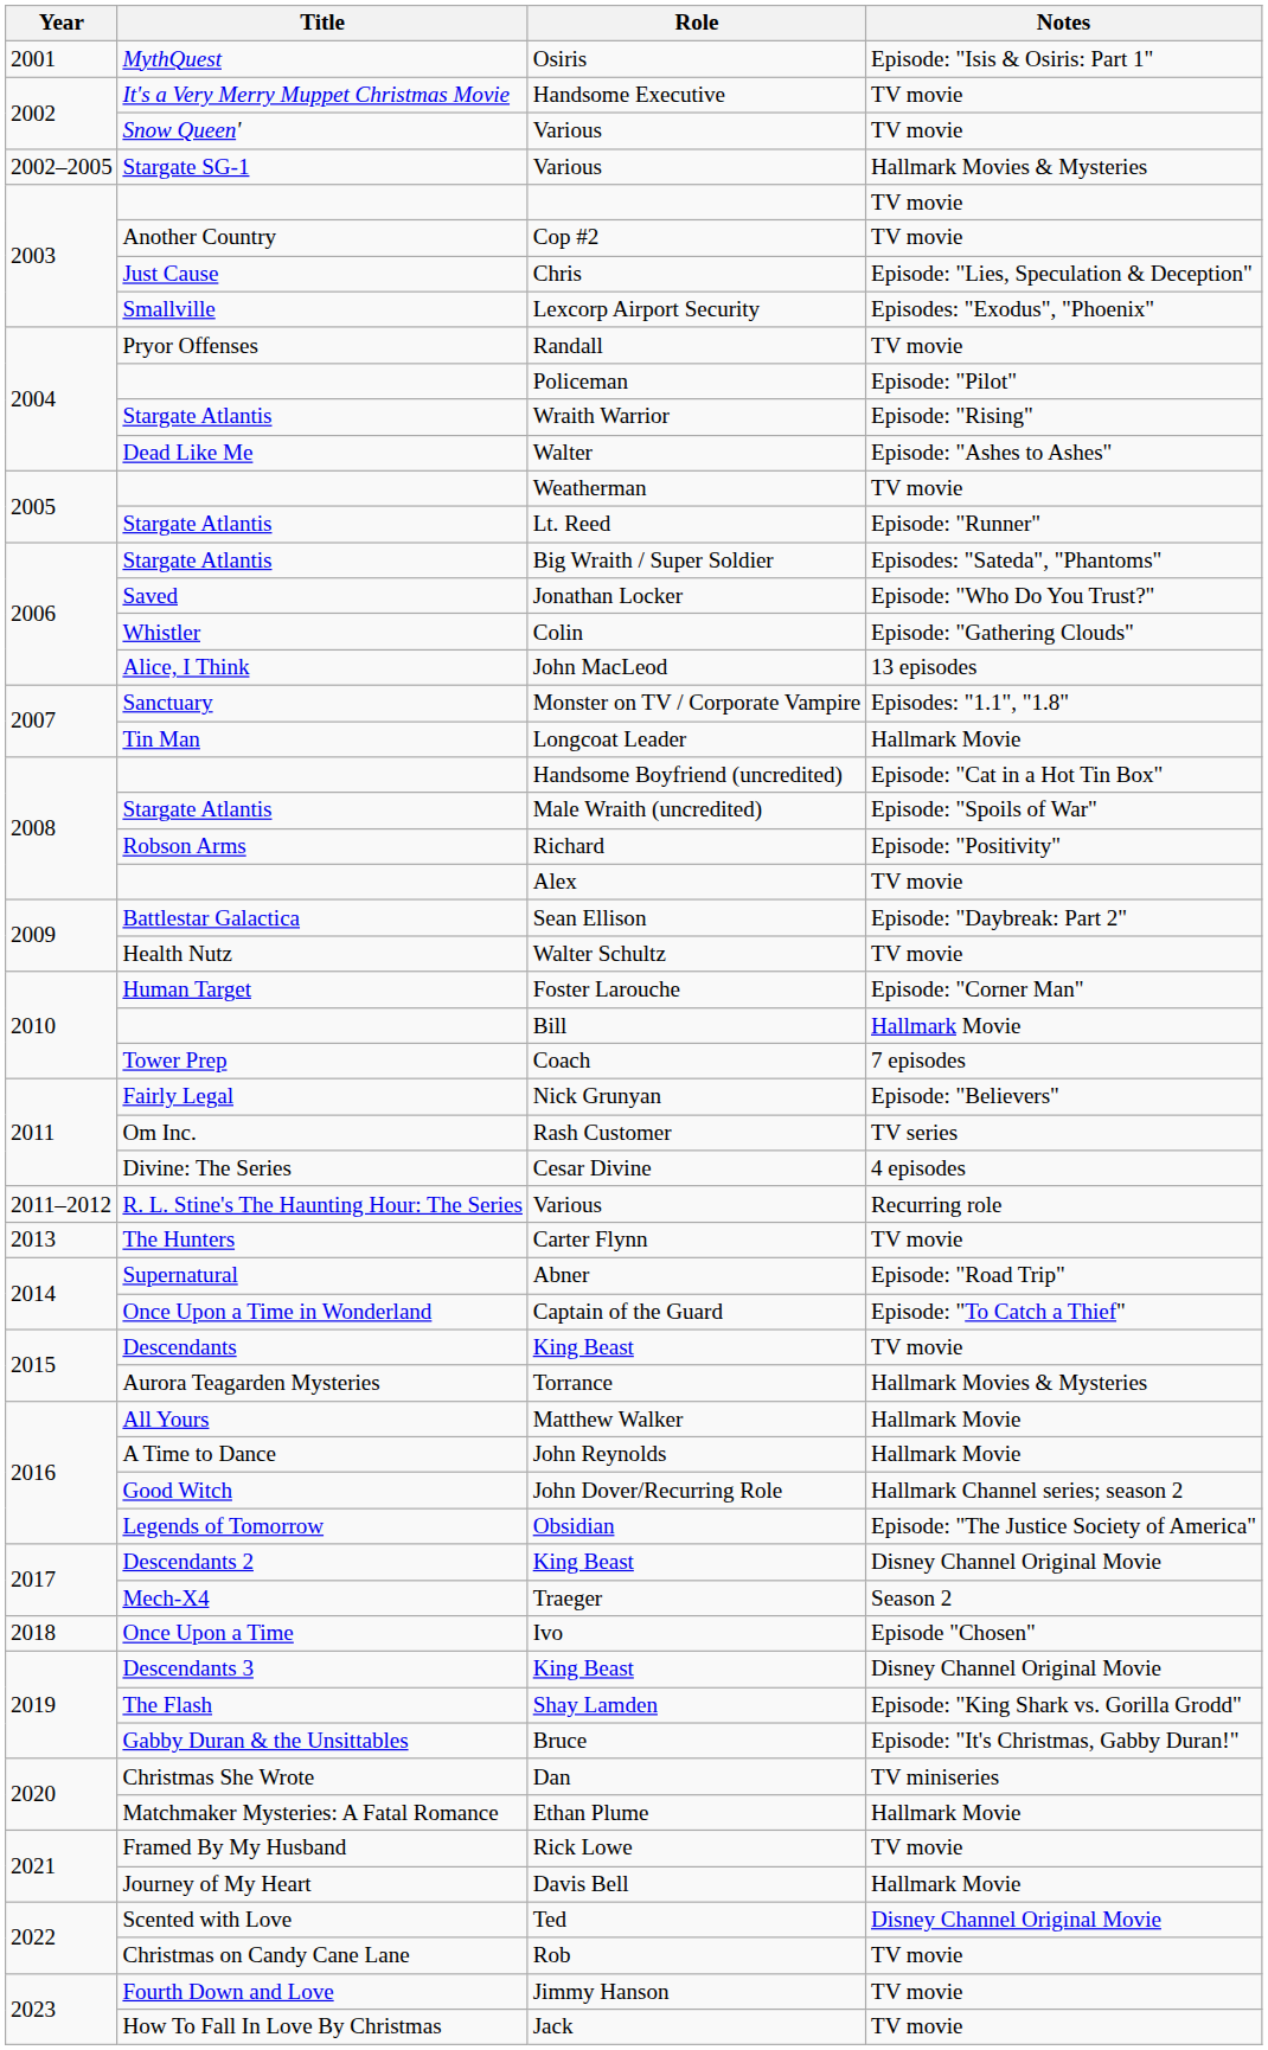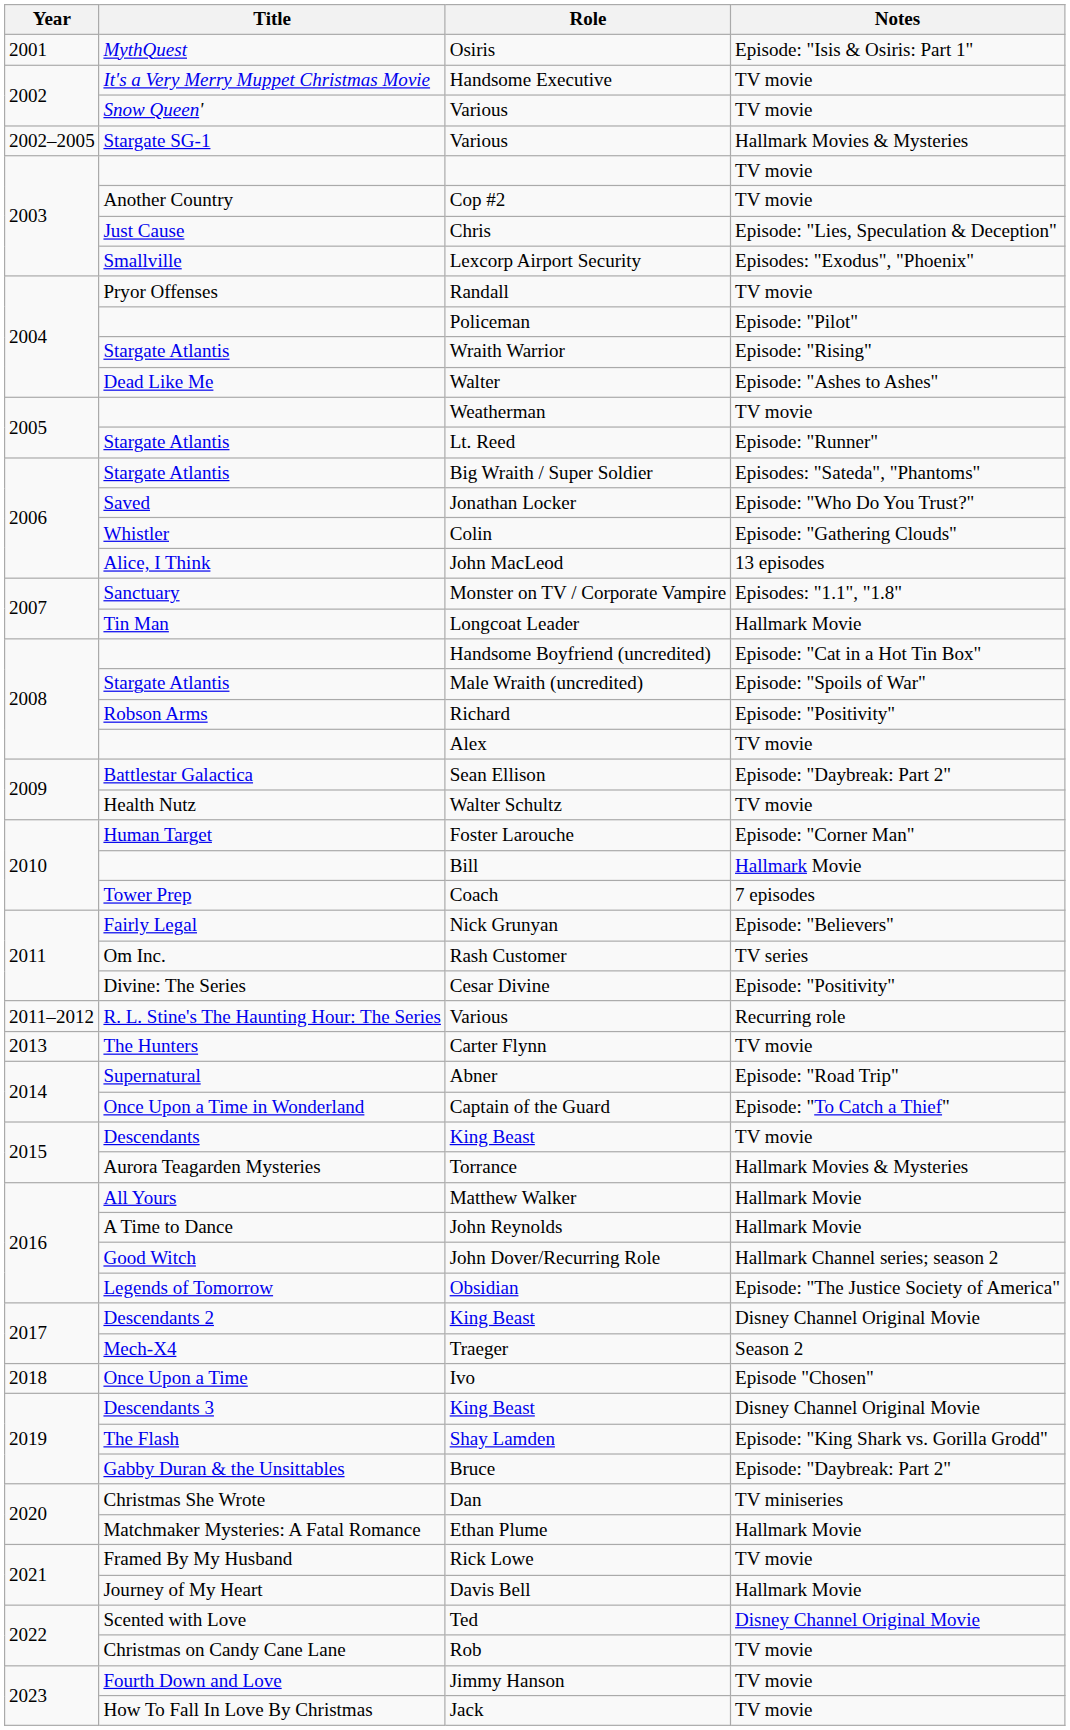Cesar Divine | Notes: 4 episodes -> Episode: "Positivity"
Bruce | Notes: Episode: "It's Christmas, Gabby Duran!" -> Episode: "Daybreak: Part 2"
